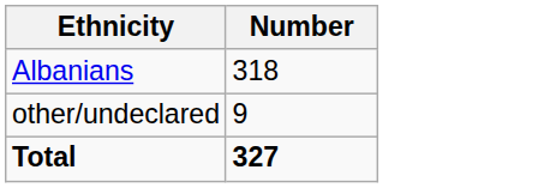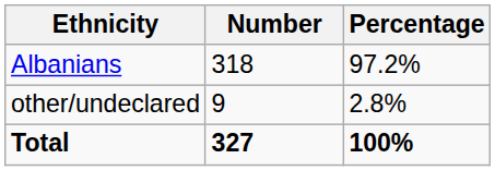+ column: Percentage | 97.2% | 2.8% | 100%
